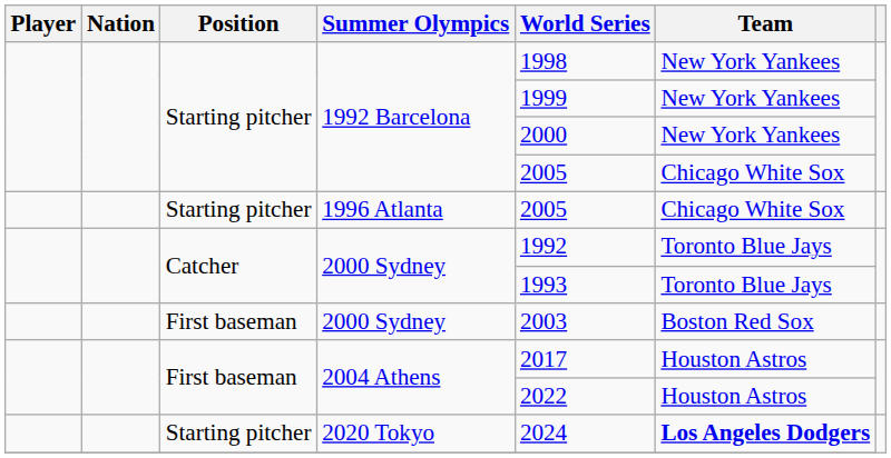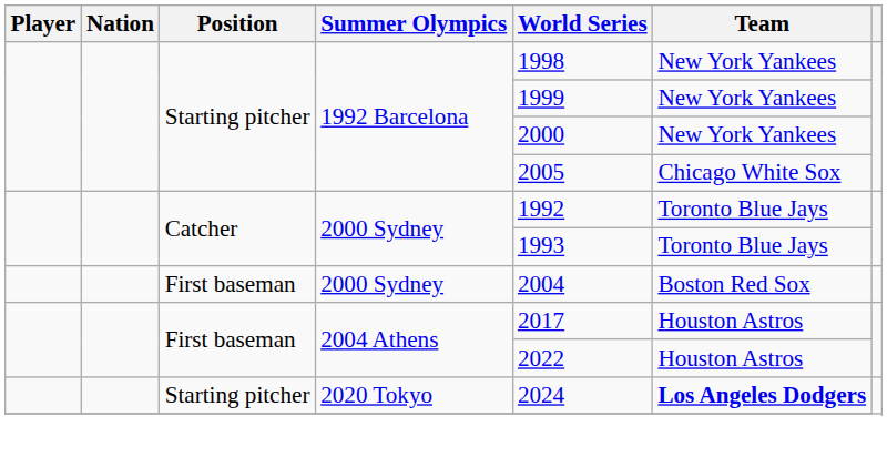- row: Starting pitcher | 1996 Atlanta | 2005 | Chicago White Sox
First baseman / 2000 Sydney | World Series: 2003 -> 2004
